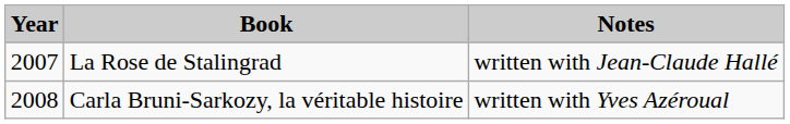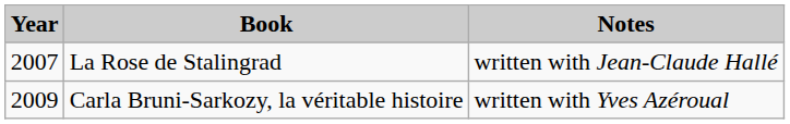Carla Bruni-Sarkozy, la véritable histoire | Year: 2008 -> 2009
